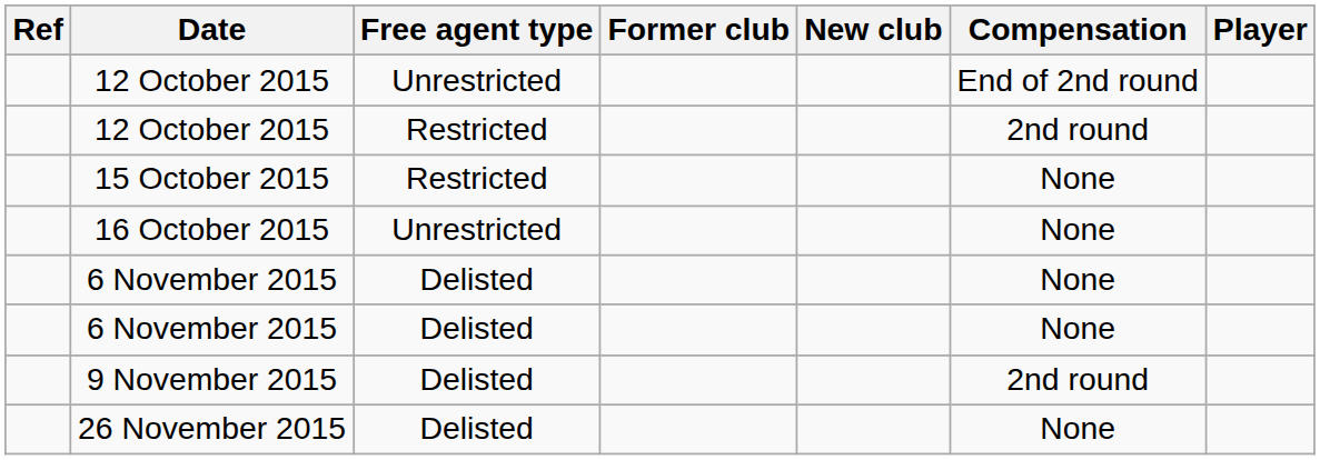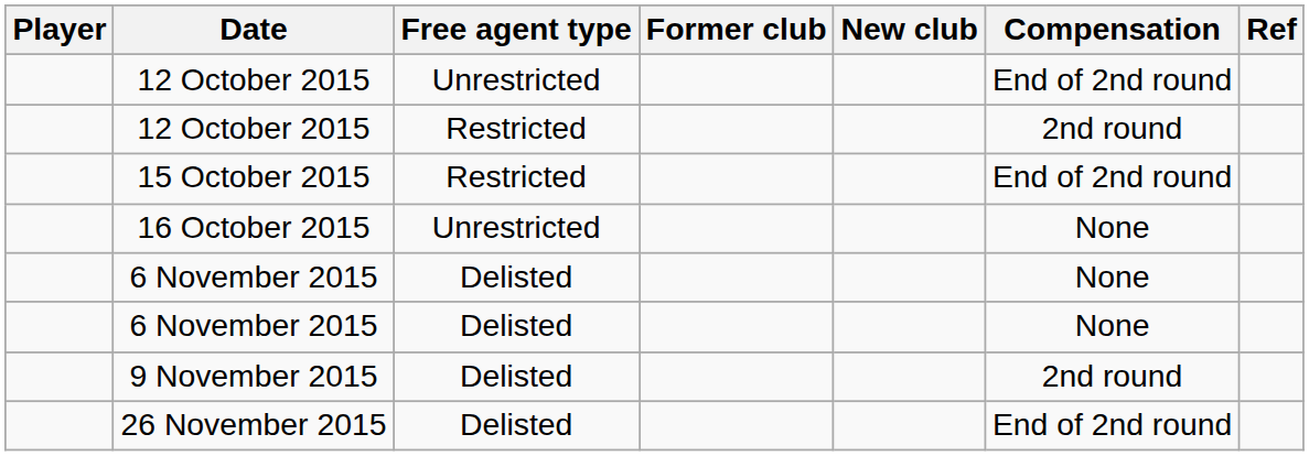columns swapped: Player <-> Ref
15 October 2015 | Compensation: None -> End of 2nd round
26 November 2015 | Compensation: None -> End of 2nd round
